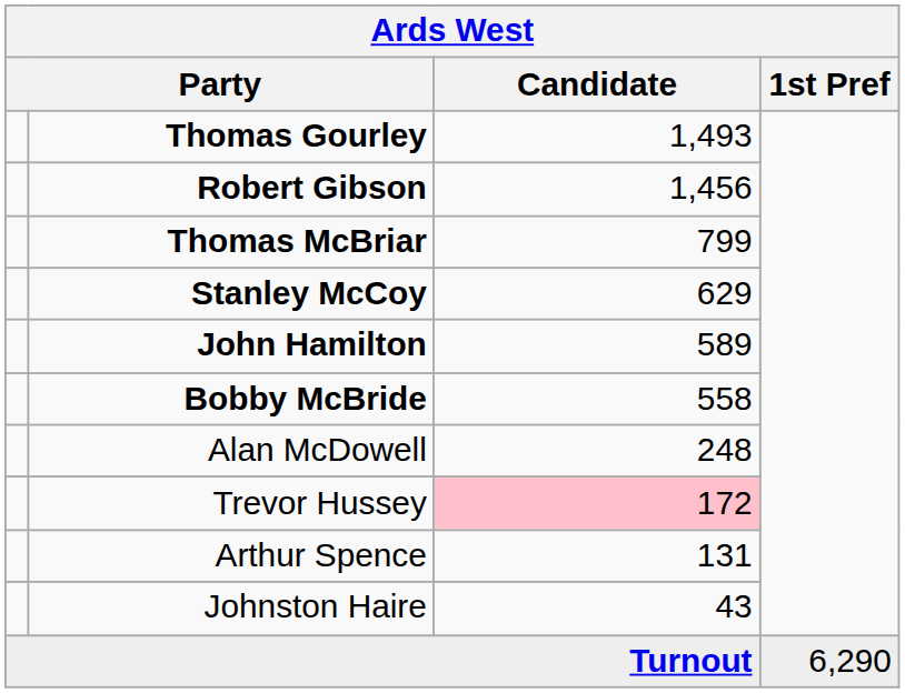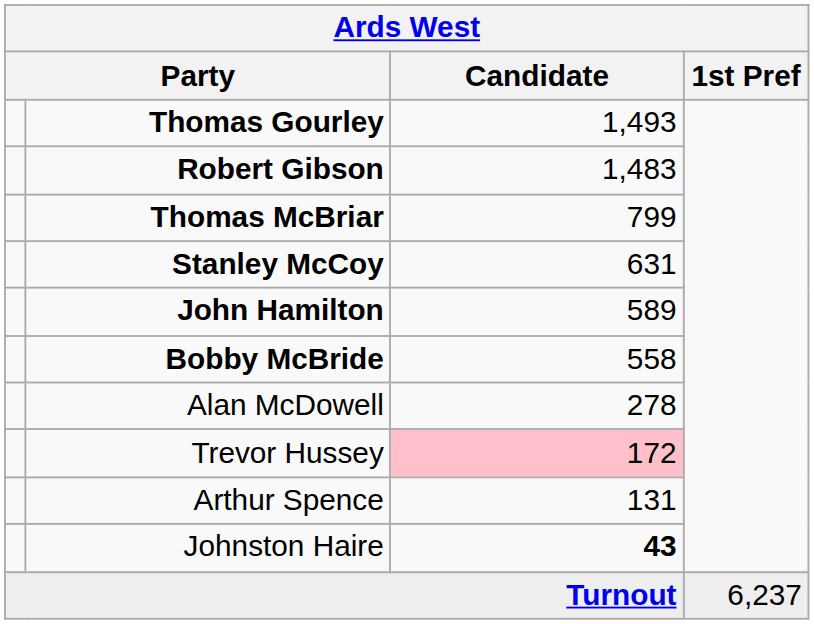Robert Gibson | Candidate: 1,456 -> 1,483
Stanley McCoy | Candidate: 629 -> 631
Alan McDowell | Candidate: 248 -> 278
Johnston Haire | Candidate: normal -> bold
Turnout | 1st Pref: 6,290 -> 6,237
